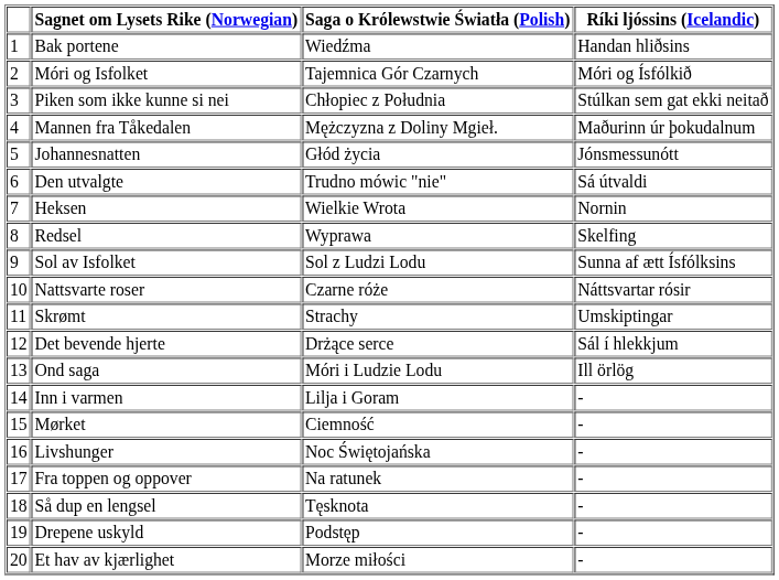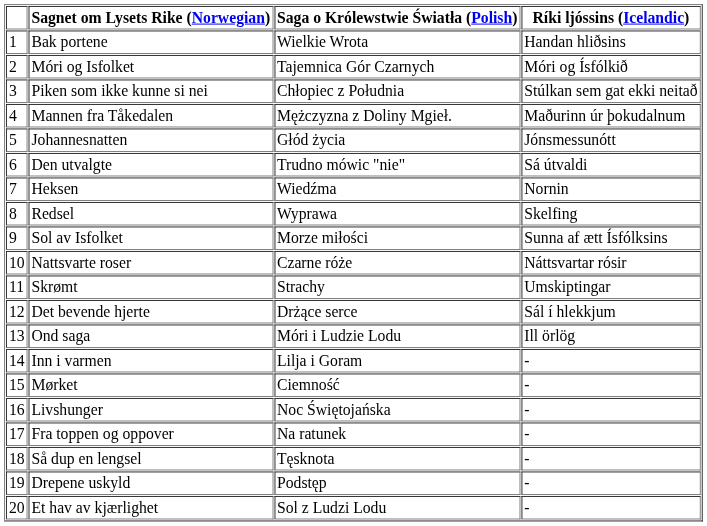Bak portene | Saga o Królewstwie Światła (Polish): Wiedźma -> Wielkie Wrota
Heksen | Saga o Królewstwie Światła (Polish): Wielkie Wrota -> Wiedźma
Sol av Isfolket | Saga o Królewstwie Światła (Polish): Sol z Ludzi Lodu -> Morze miłości
Et hav av kjærlighet | Saga o Królewstwie Światła (Polish): Morze miłości -> Sol z Ludzi Lodu
